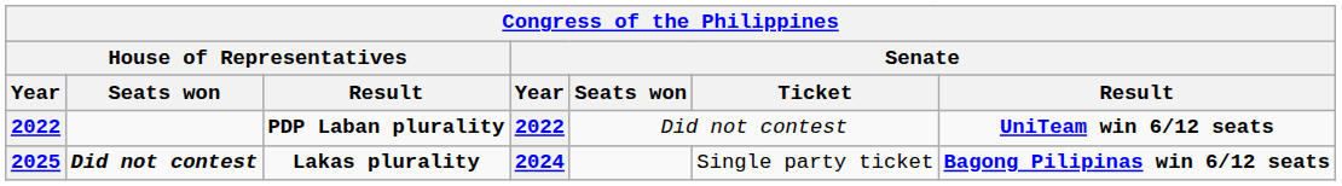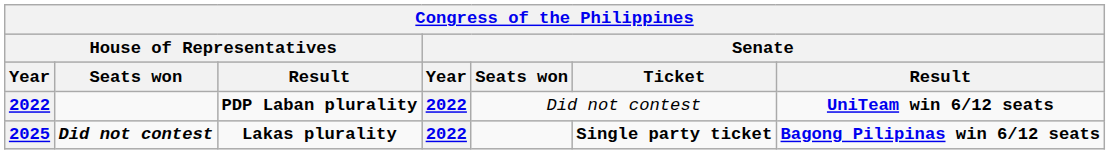2025 | Senate / Year: 2024 -> 2022
2025 | Senate / Ticket: normal -> bold
